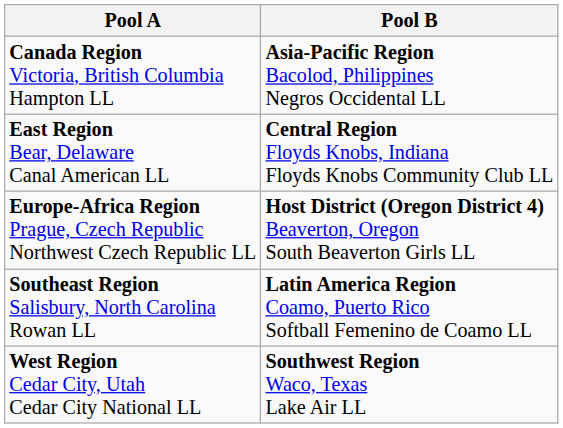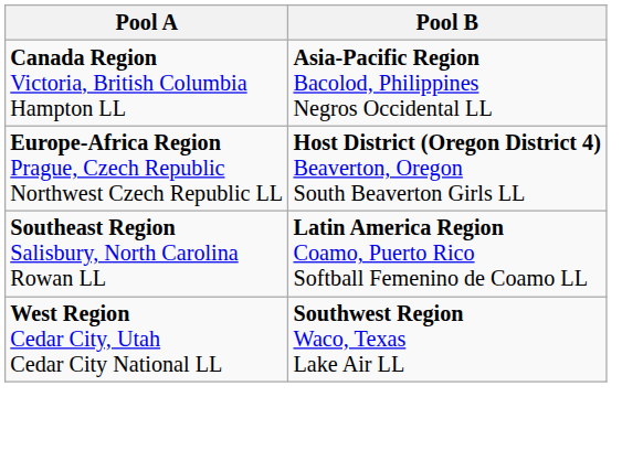- row: East Region Bear, Delaware Canal American LL | Central Region Floyds Knobs, Indiana Floyds Knobs Community Club LL
